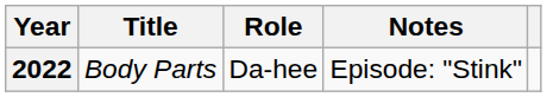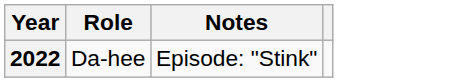- column: Title | Body Parts
